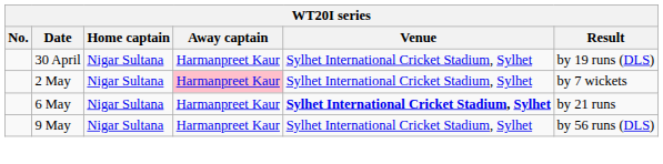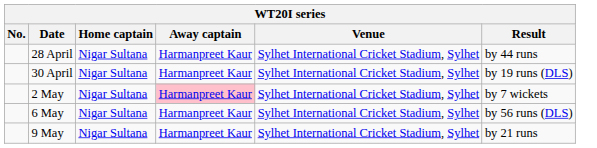+ row: 28 April | Nigar Sultana | Harmanpreet Kaur | Sylhet International Cricket Stadium, Sylhet | by 44 runs
6 May | Venue: bold -> normal
6 May | Result: by 21 runs -> by 56 runs (DLS)
9 May | Result: by 56 runs (DLS) -> by 21 runs
